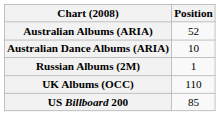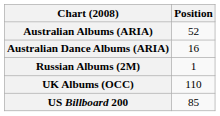Australian Dance Albums (ARIA) | Position: 10 -> 16
